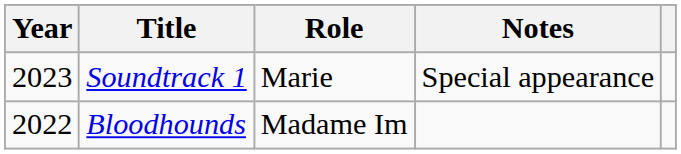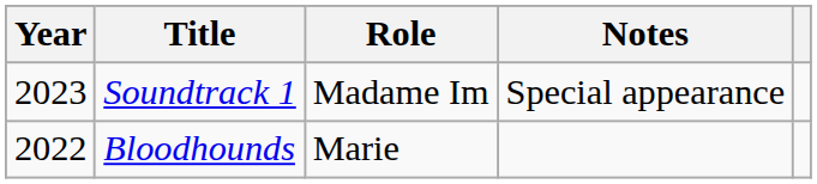Soundtrack 1 | Role: Marie -> Madame Im
Bloodhounds | Role: Madame Im -> Marie
